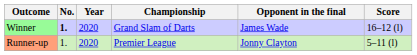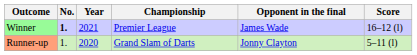Winner | Year: 2020 -> 2021
Winner | Championship: Grand Slam of Darts -> Premier League
Runner-up | Championship: Premier League -> Grand Slam of Darts
